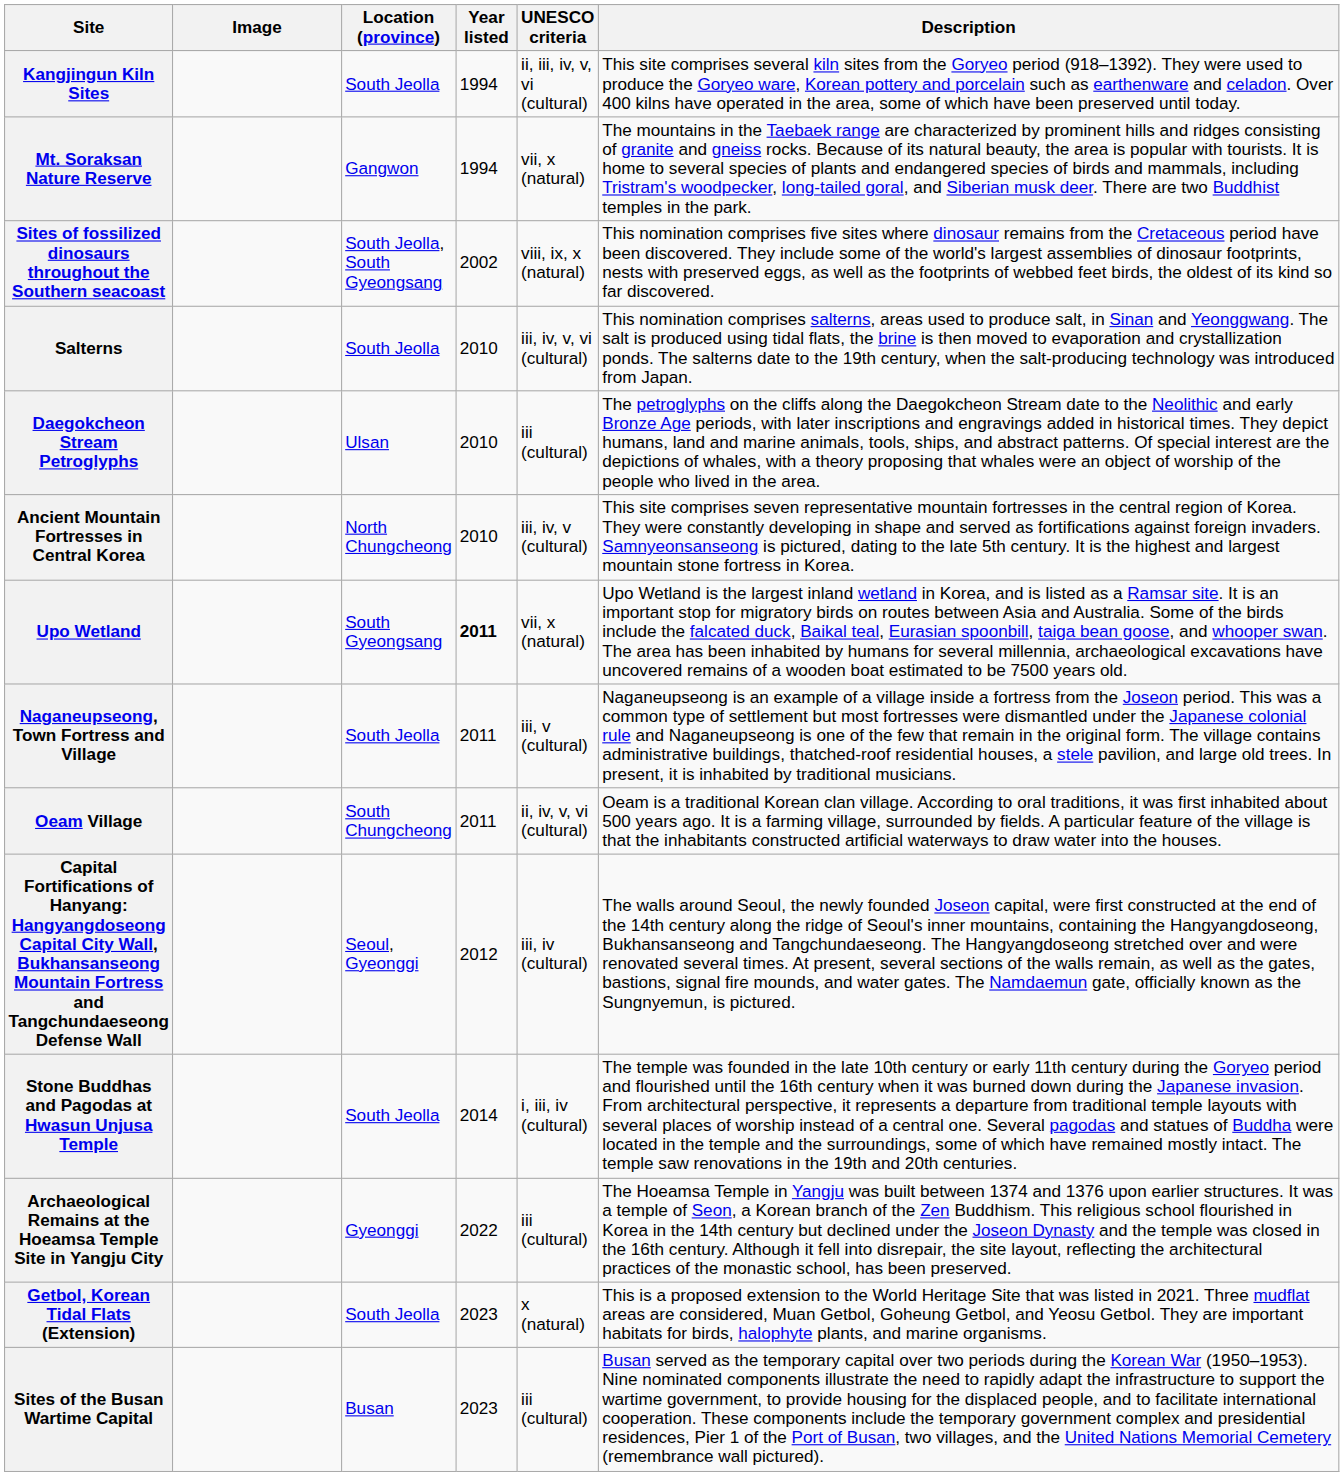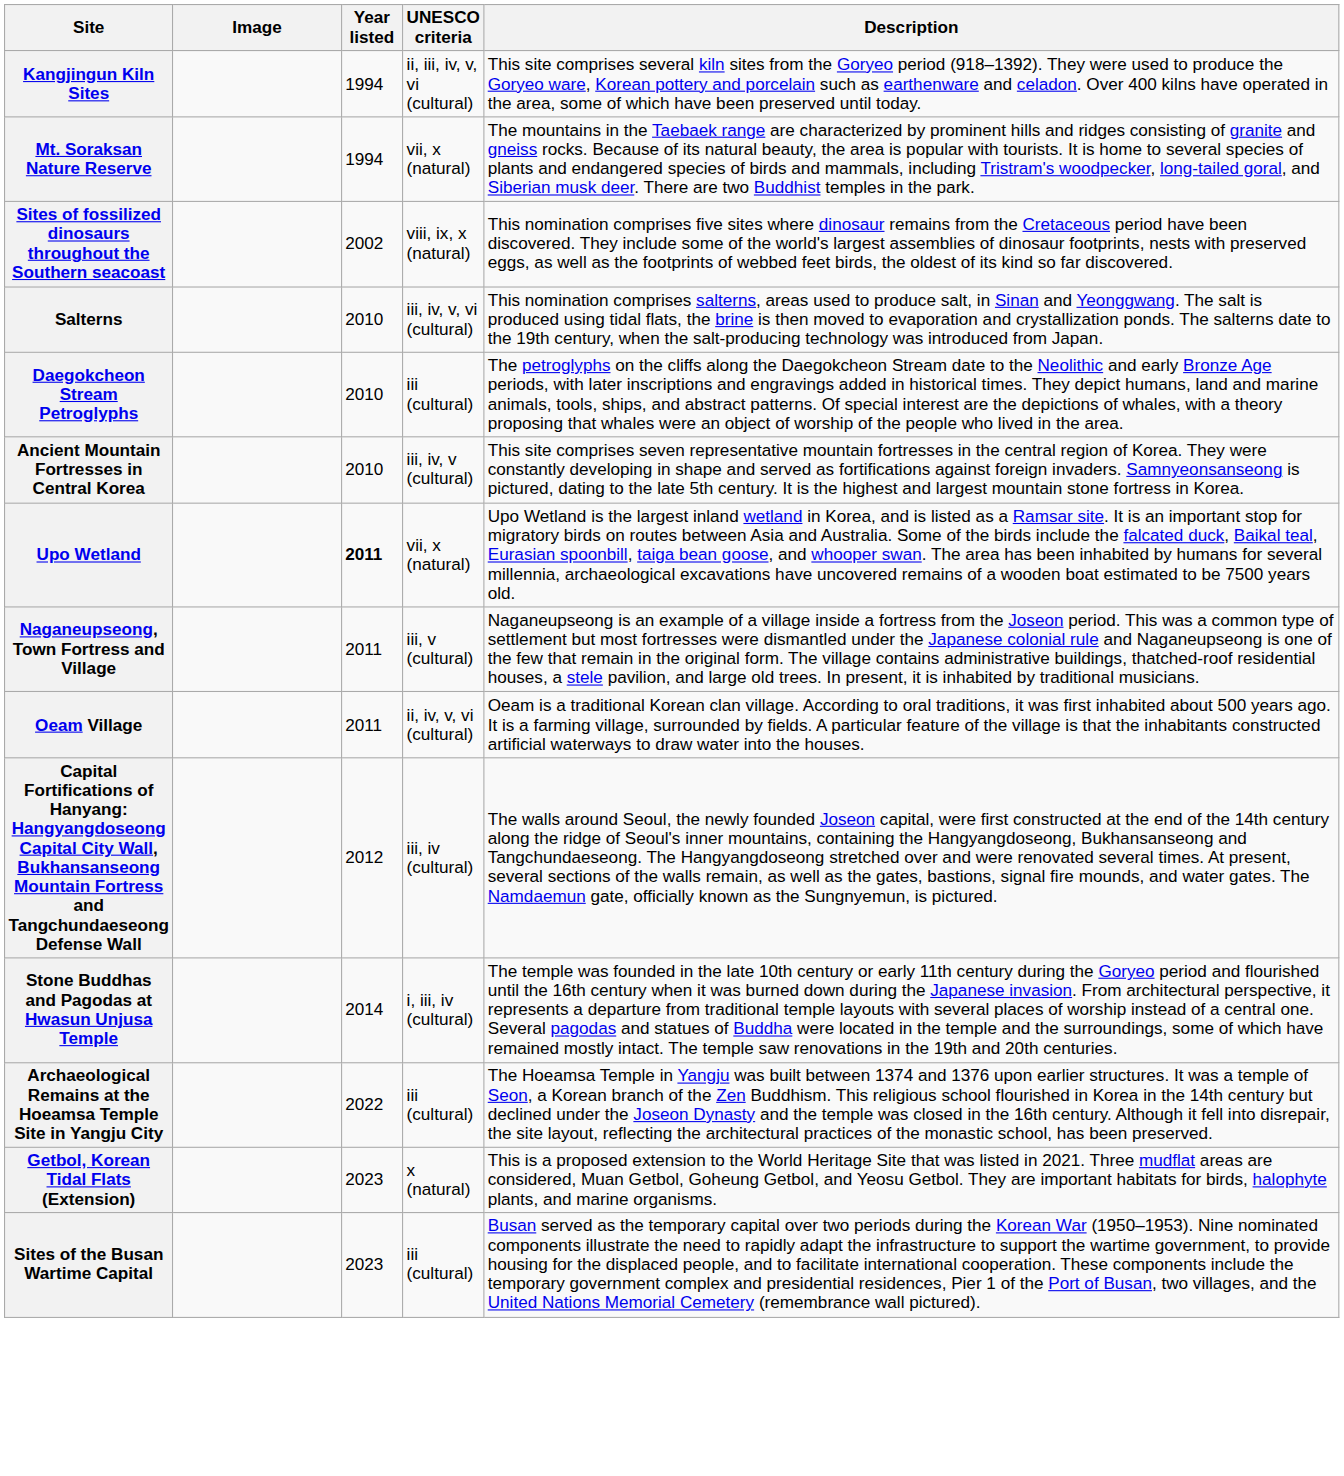- column: Location (province) | South Jeolla | Gangwon | South Jeolla, South Gyeongsang | South Jeolla | Ulsan | North Chungcheong | South Gyeongsang | South Jeolla | South Chungcheong | Seoul, Gyeonggi | South Jeolla | Gyeonggi | South Jeolla | Busan
